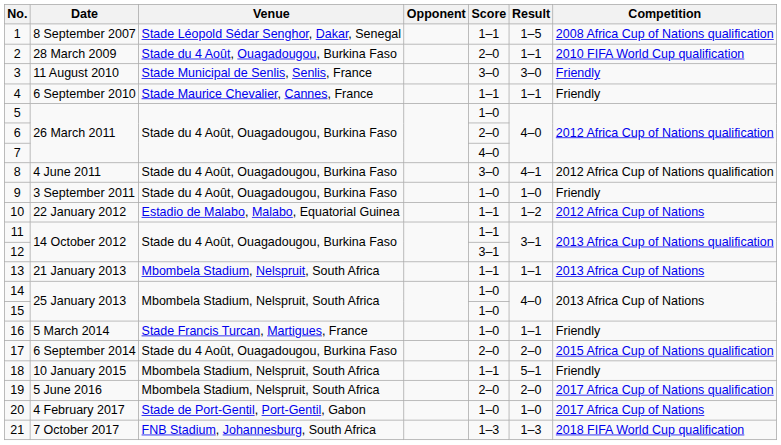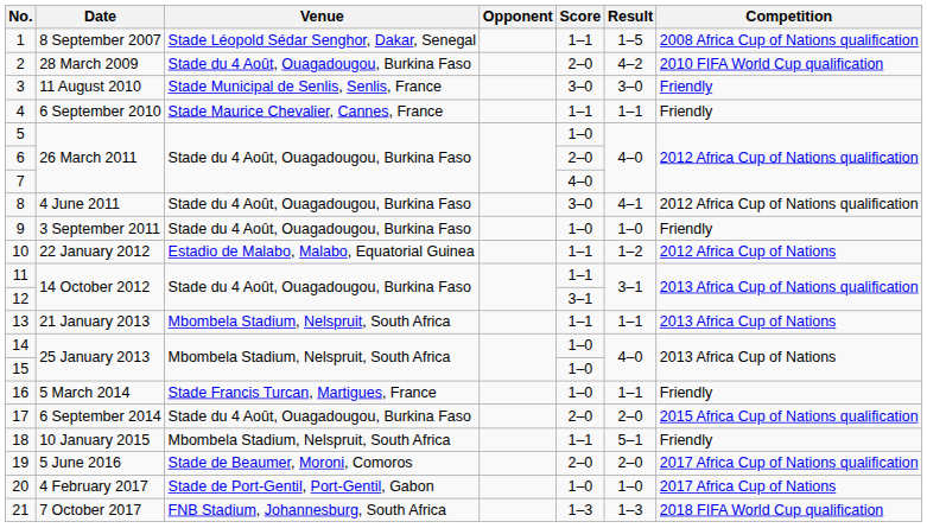2 | Result: 1–1 -> 4–2
19 | Venue: Mbombela Stadium, Nelspruit, South Africa -> Stade de Beaumer, Moroni, Comoros
